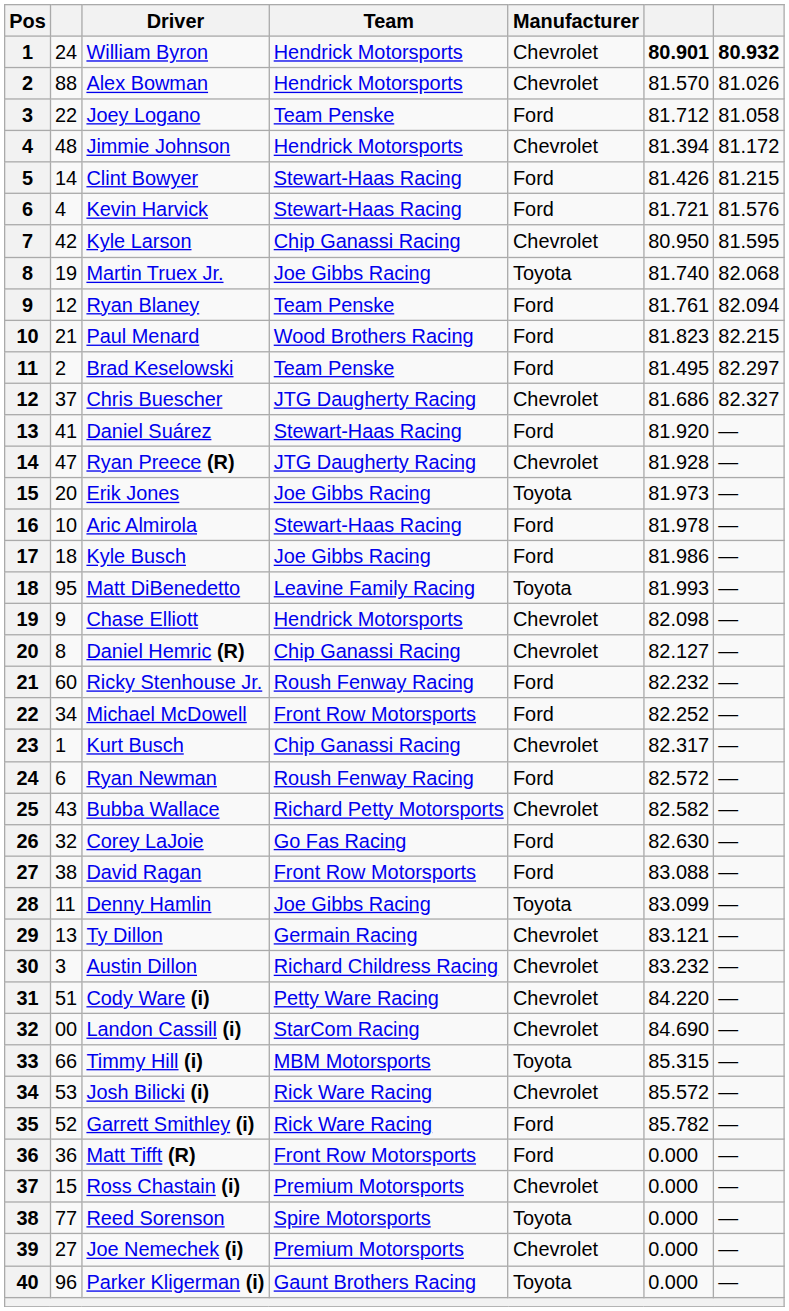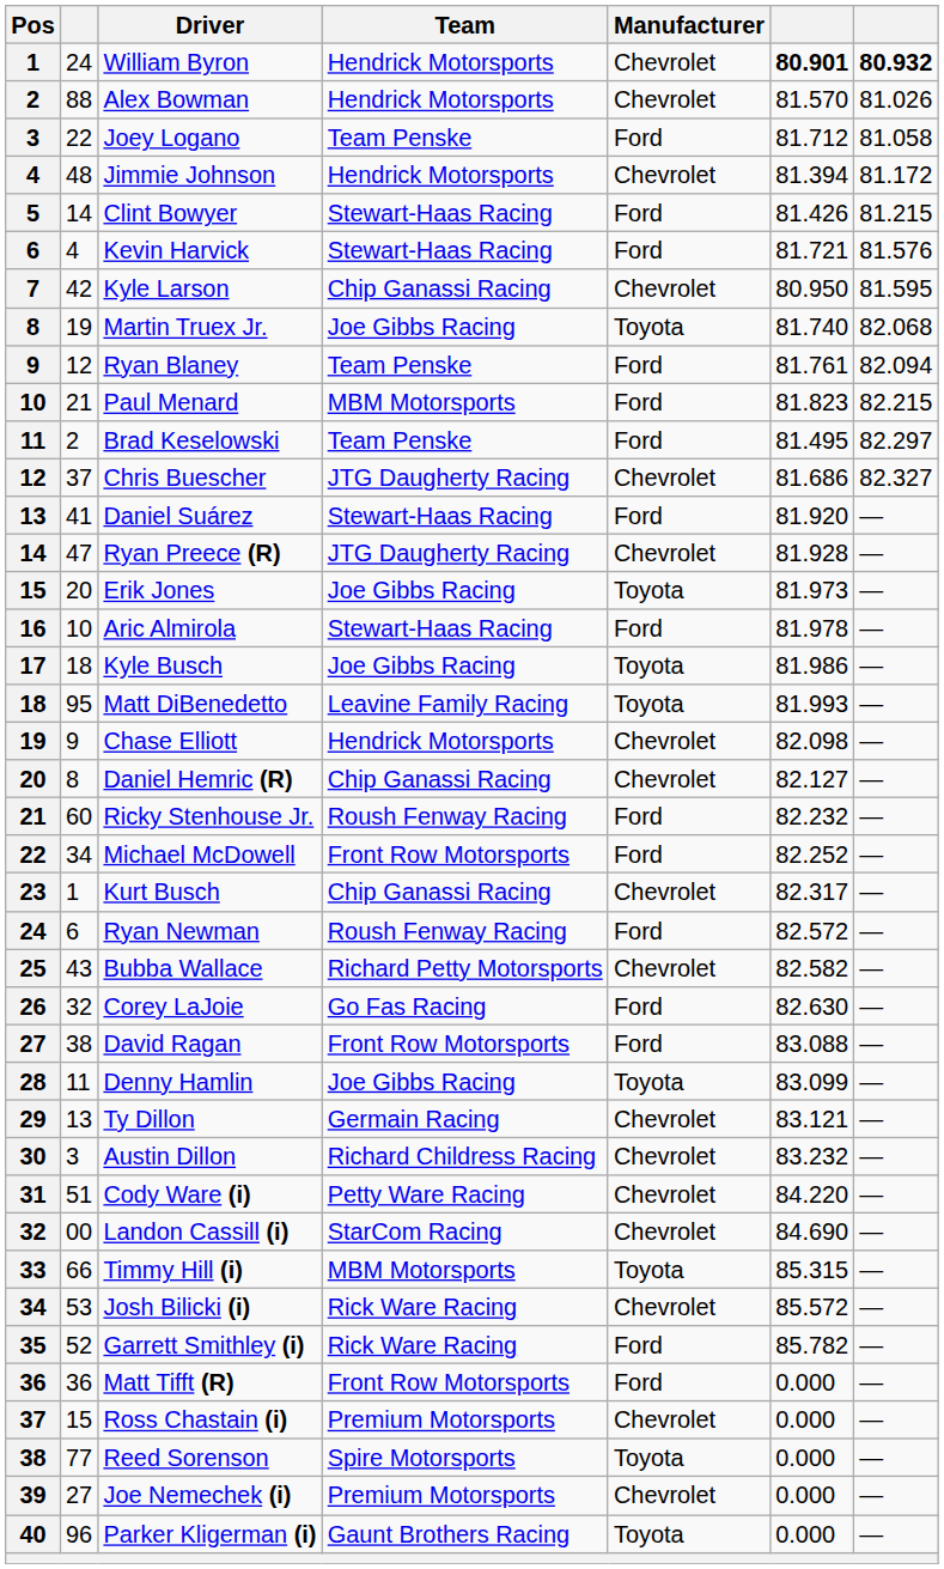Paul Menard | Team: Wood Brothers Racing -> MBM Motorsports
Kyle Busch | Manufacturer: Ford -> Toyota
